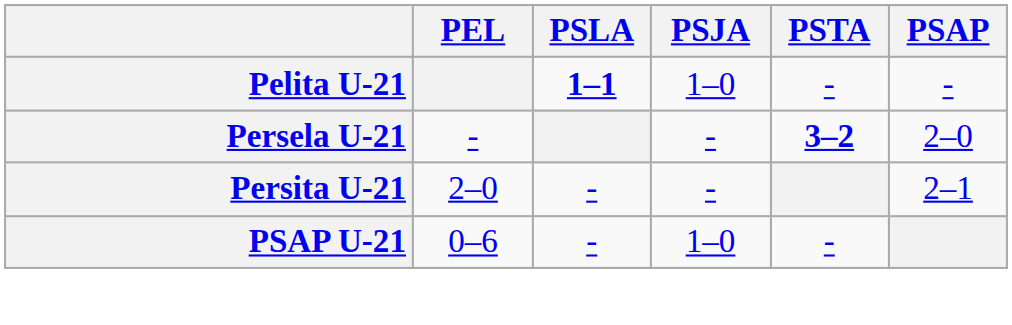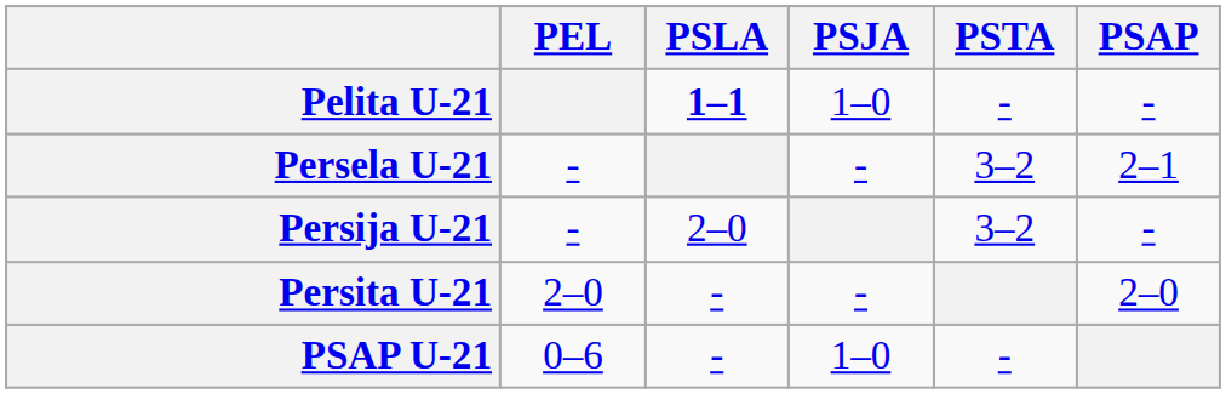Persela U-21 | PSTA: bold -> normal
Persela U-21 | PSAP: 2–0 -> 2–1
+ row: Persija U-21 | - | 2–0 | 3–2 | -
Persita U-21 | PSAP: 2–1 -> 2–0
